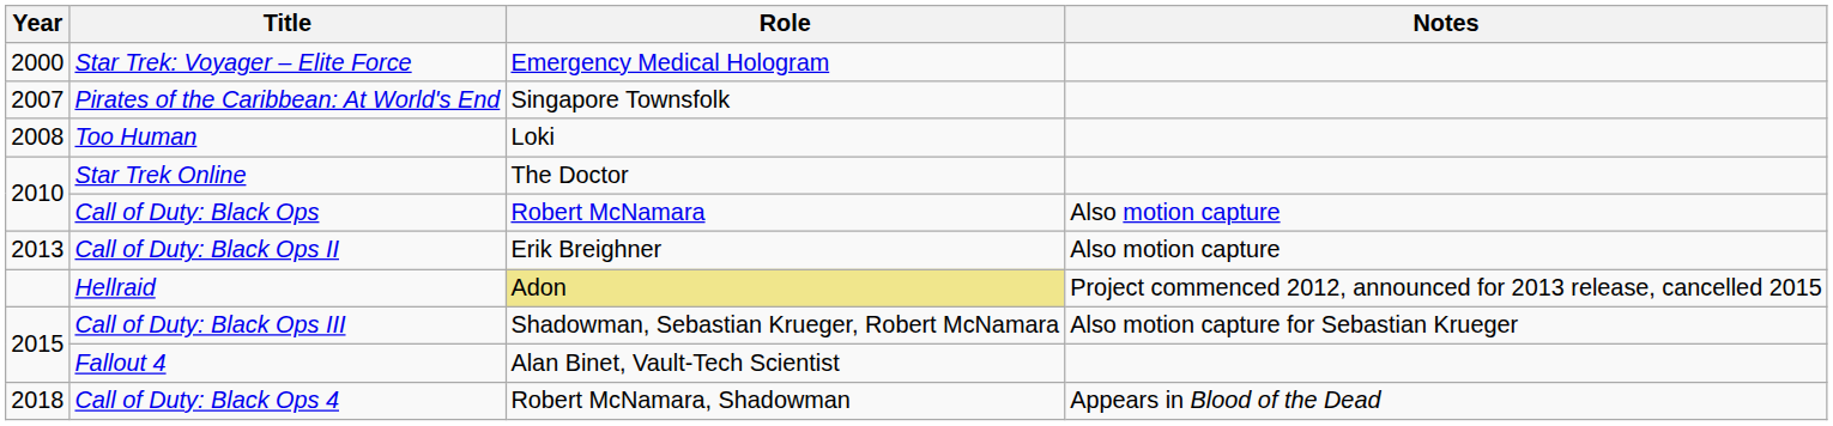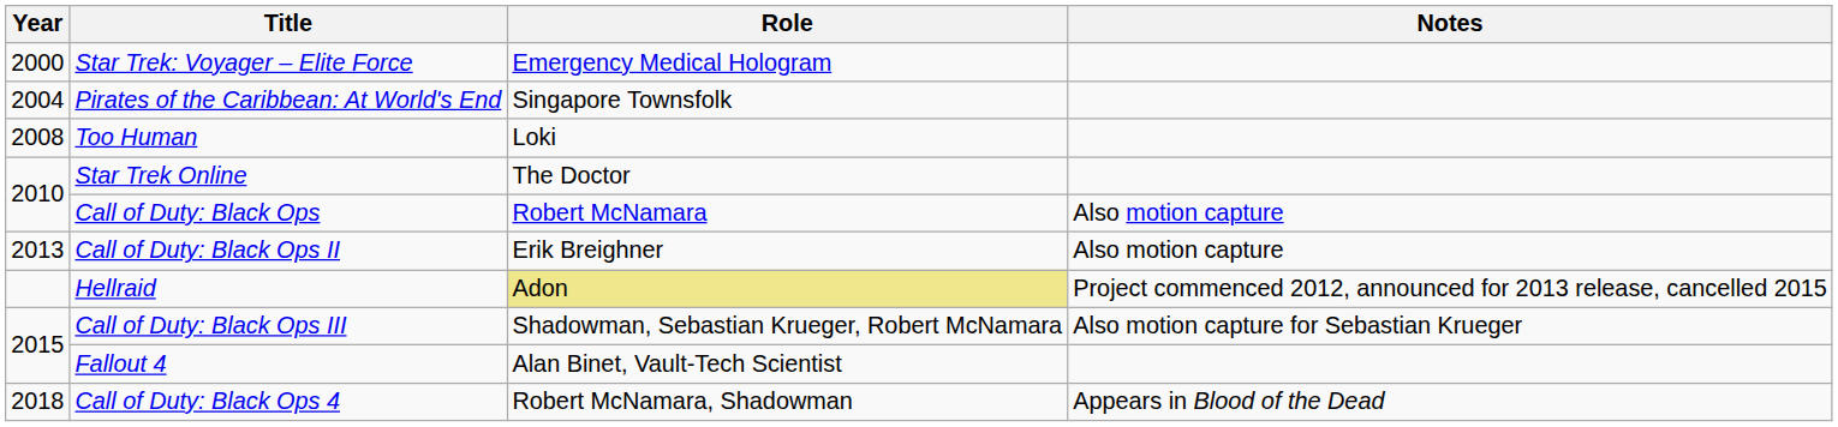Pirates of the Caribbean: At World's End | Year: 2007 -> 2004
